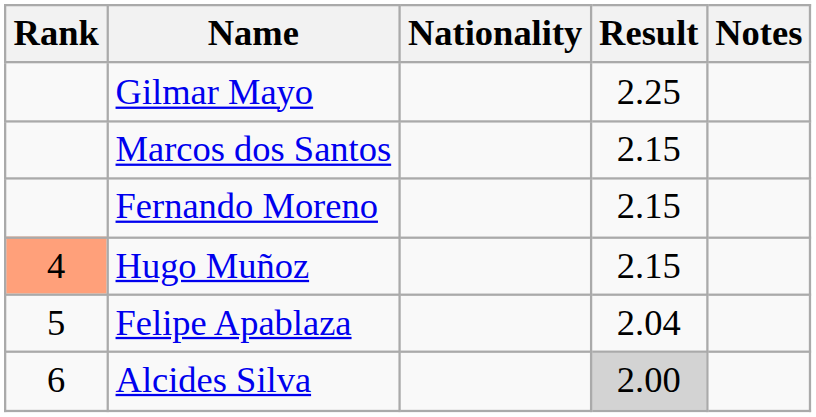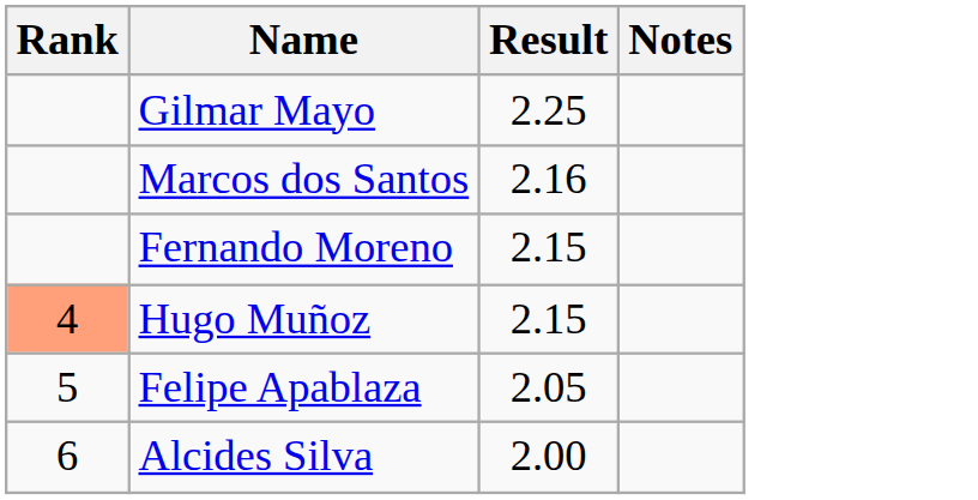- column: Nationality
Marcos dos Santos | Result: 2.15 -> 2.16
Felipe Apablaza | Result: 2.04 -> 2.05
Alcides Silva | Result: lightgrey background -> no background
